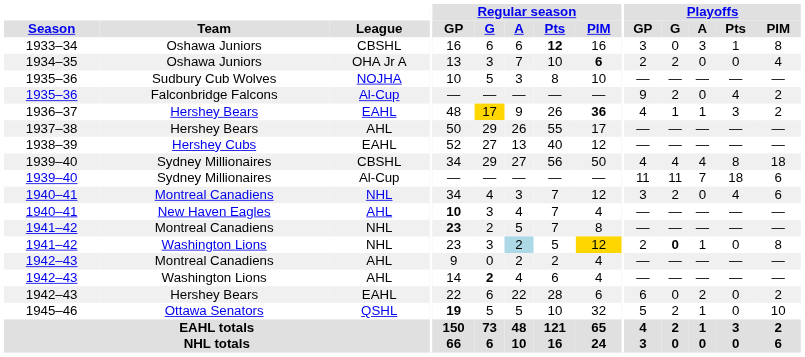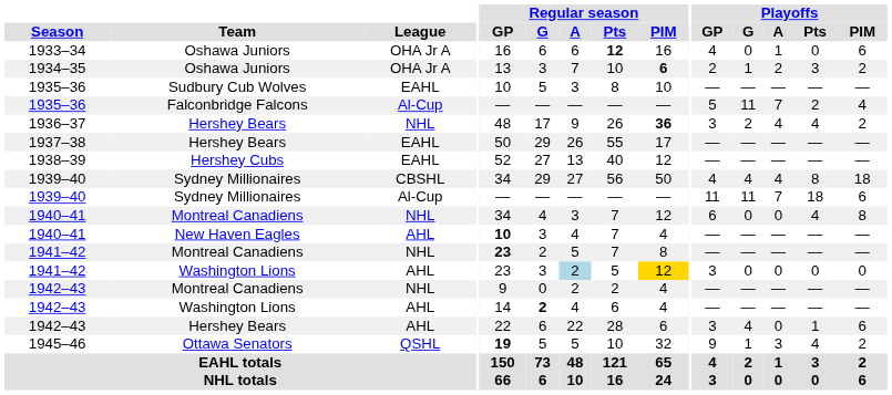1933–34 | League: CBSHL -> OHA Jr A
1933–34 | Playoffs / GP: 3 -> 4
1933–34 | Playoffs / A: 3 -> 1
1933–34 | Playoffs / Pts: 1 -> 0
1933–34 | Playoffs / PIM: 8 -> 6
1934–35 | Playoffs / G: 2 -> 1
1934–35 | Playoffs / A: 0 -> 2
1934–35 | Playoffs / Pts: 0 -> 3
1934–35 | Playoffs / PIM: 4 -> 2
1935–36 / Sudbury Cub Wolves | League: NOJHA -> EAHL
1935–36 / Falconbridge Falcons | Playoffs / GP: 9 -> 5
1935–36 / Falconbridge Falcons | Playoffs / G: 2 -> 11
1935–36 / Falconbridge Falcons | Playoffs / A: 0 -> 7
1935–36 / Falconbridge Falcons | Playoffs / Pts: 4 -> 2
1935–36 / Falconbridge Falcons | Playoffs / PIM: 2 -> 4
1936–37 | League: EAHL -> NHL
1936–37 | Regular season / G: gold background -> no background
1936–37 | Playoffs / GP: 4 -> 3
1936–37 | Playoffs / G: 1 -> 2
1936–37 | Playoffs / A: 1 -> 4
1936–37 | Playoffs / Pts: 3 -> 4
1937–38 | League: AHL -> EAHL
1940–41 / Montreal Canadiens | Playoffs / GP: 3 -> 6
1940–41 / Montreal Canadiens | Playoffs / G: 2 -> 0
1940–41 / Montreal Canadiens | Playoffs / PIM: 6 -> 8
1941–42 / Washington Lions | League: NHL -> AHL
1941–42 / Washington Lions | Playoffs / GP: 2 -> 3
1941–42 / Washington Lions | Playoffs / G: bold -> normal
1941–42 / Washington Lions | Playoffs / A: 1 -> 0
1941–42 / Washington Lions | Playoffs / PIM: 8 -> 0
1942–43 / Montreal Canadiens | League: AHL -> NHL
1942–43 / Hershey Bears | League: EAHL -> AHL
1942–43 / Hershey Bears | Playoffs / GP: 6 -> 3
1942–43 / Hershey Bears | Playoffs / G: 0 -> 4
1942–43 / Hershey Bears | Playoffs / A: 2 -> 0
1942–43 / Hershey Bears | Playoffs / Pts: 0 -> 1
1942–43 / Hershey Bears | Playoffs / PIM: 2 -> 6
1945–46 | Playoffs / GP: 5 -> 9
1945–46 | Playoffs / G: 2 -> 1
1945–46 | Playoffs / A: 1 -> 3
1945–46 | Playoffs / Pts: 0 -> 4
1945–46 | Playoffs / PIM: 10 -> 2
